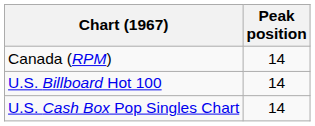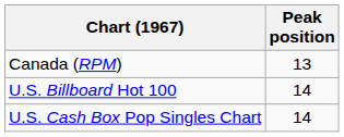Canada (RPM) | Peak position: 14 -> 13
